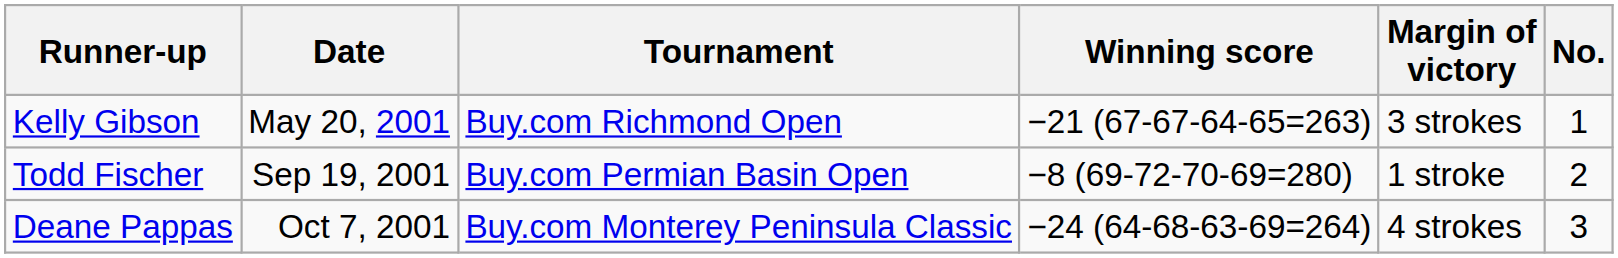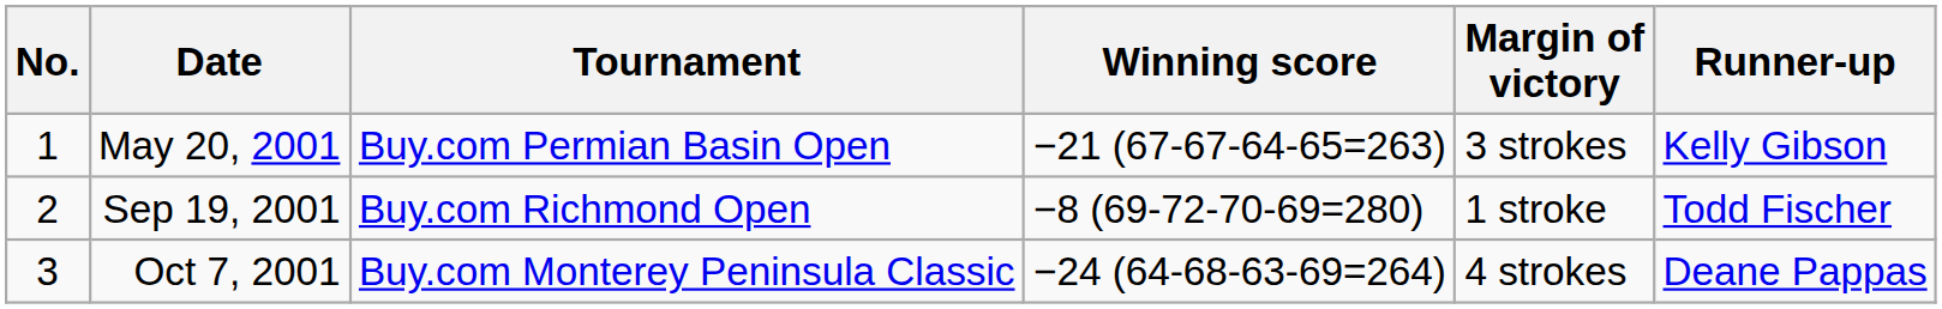columns swapped: No. <-> Runner-up
May 20, 2001 | Tournament: Buy.com Richmond Open -> Buy.com Permian Basin Open
Sep 19, 2001 | Tournament: Buy.com Permian Basin Open -> Buy.com Richmond Open
